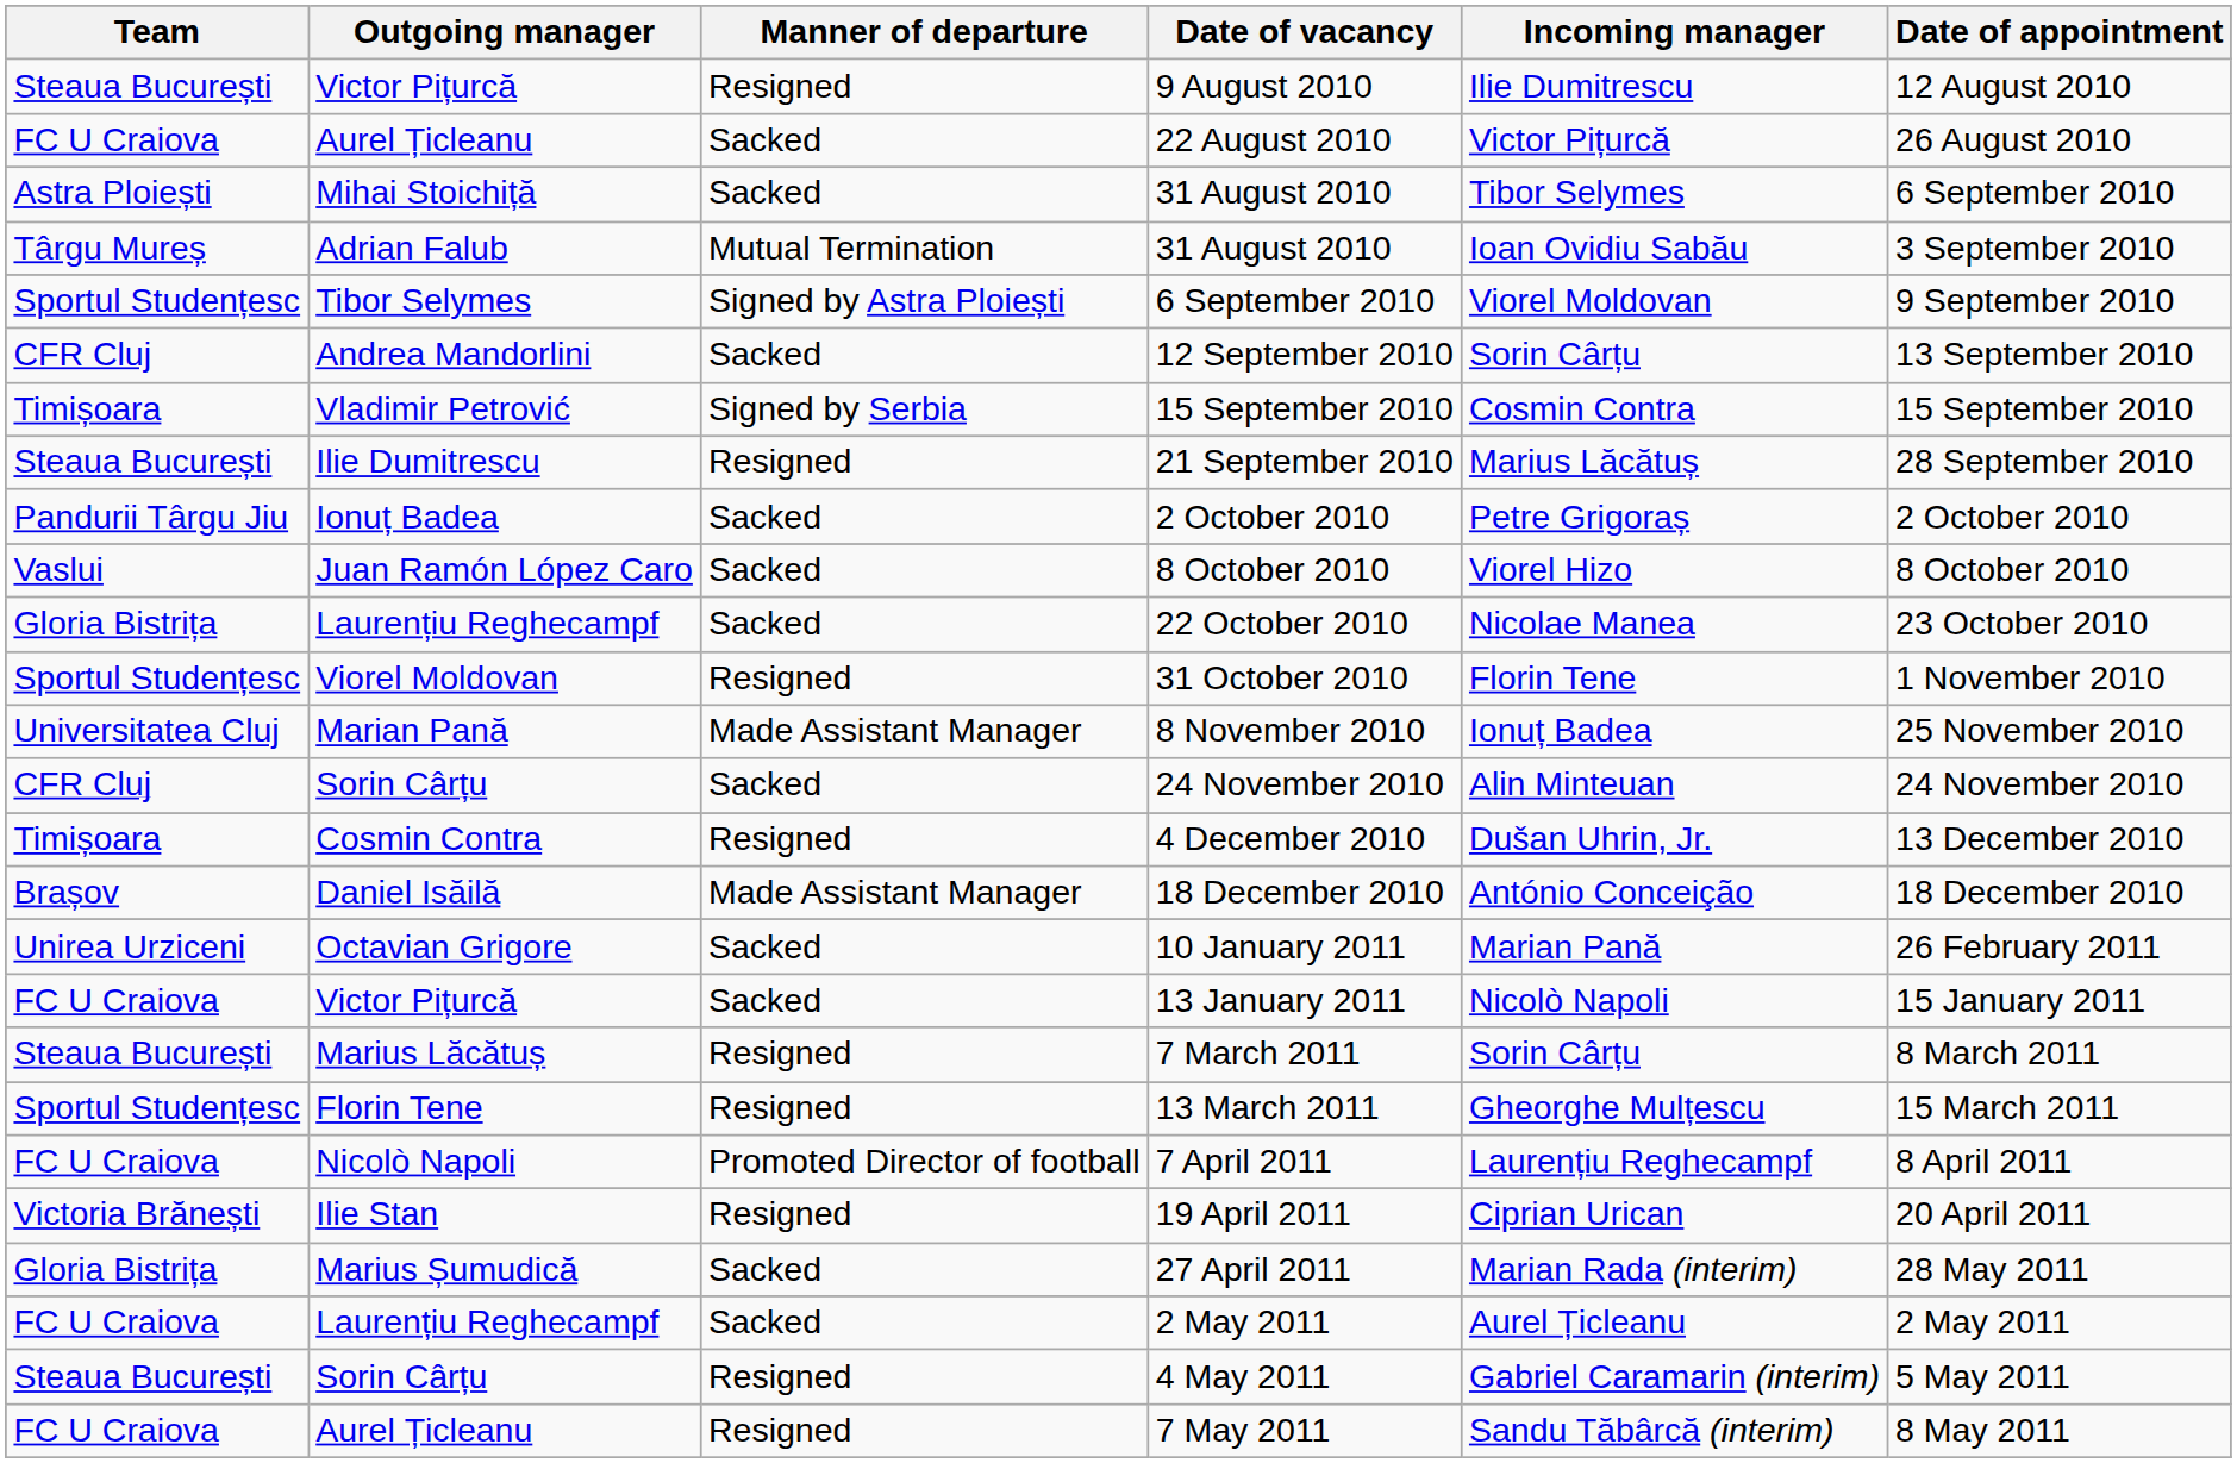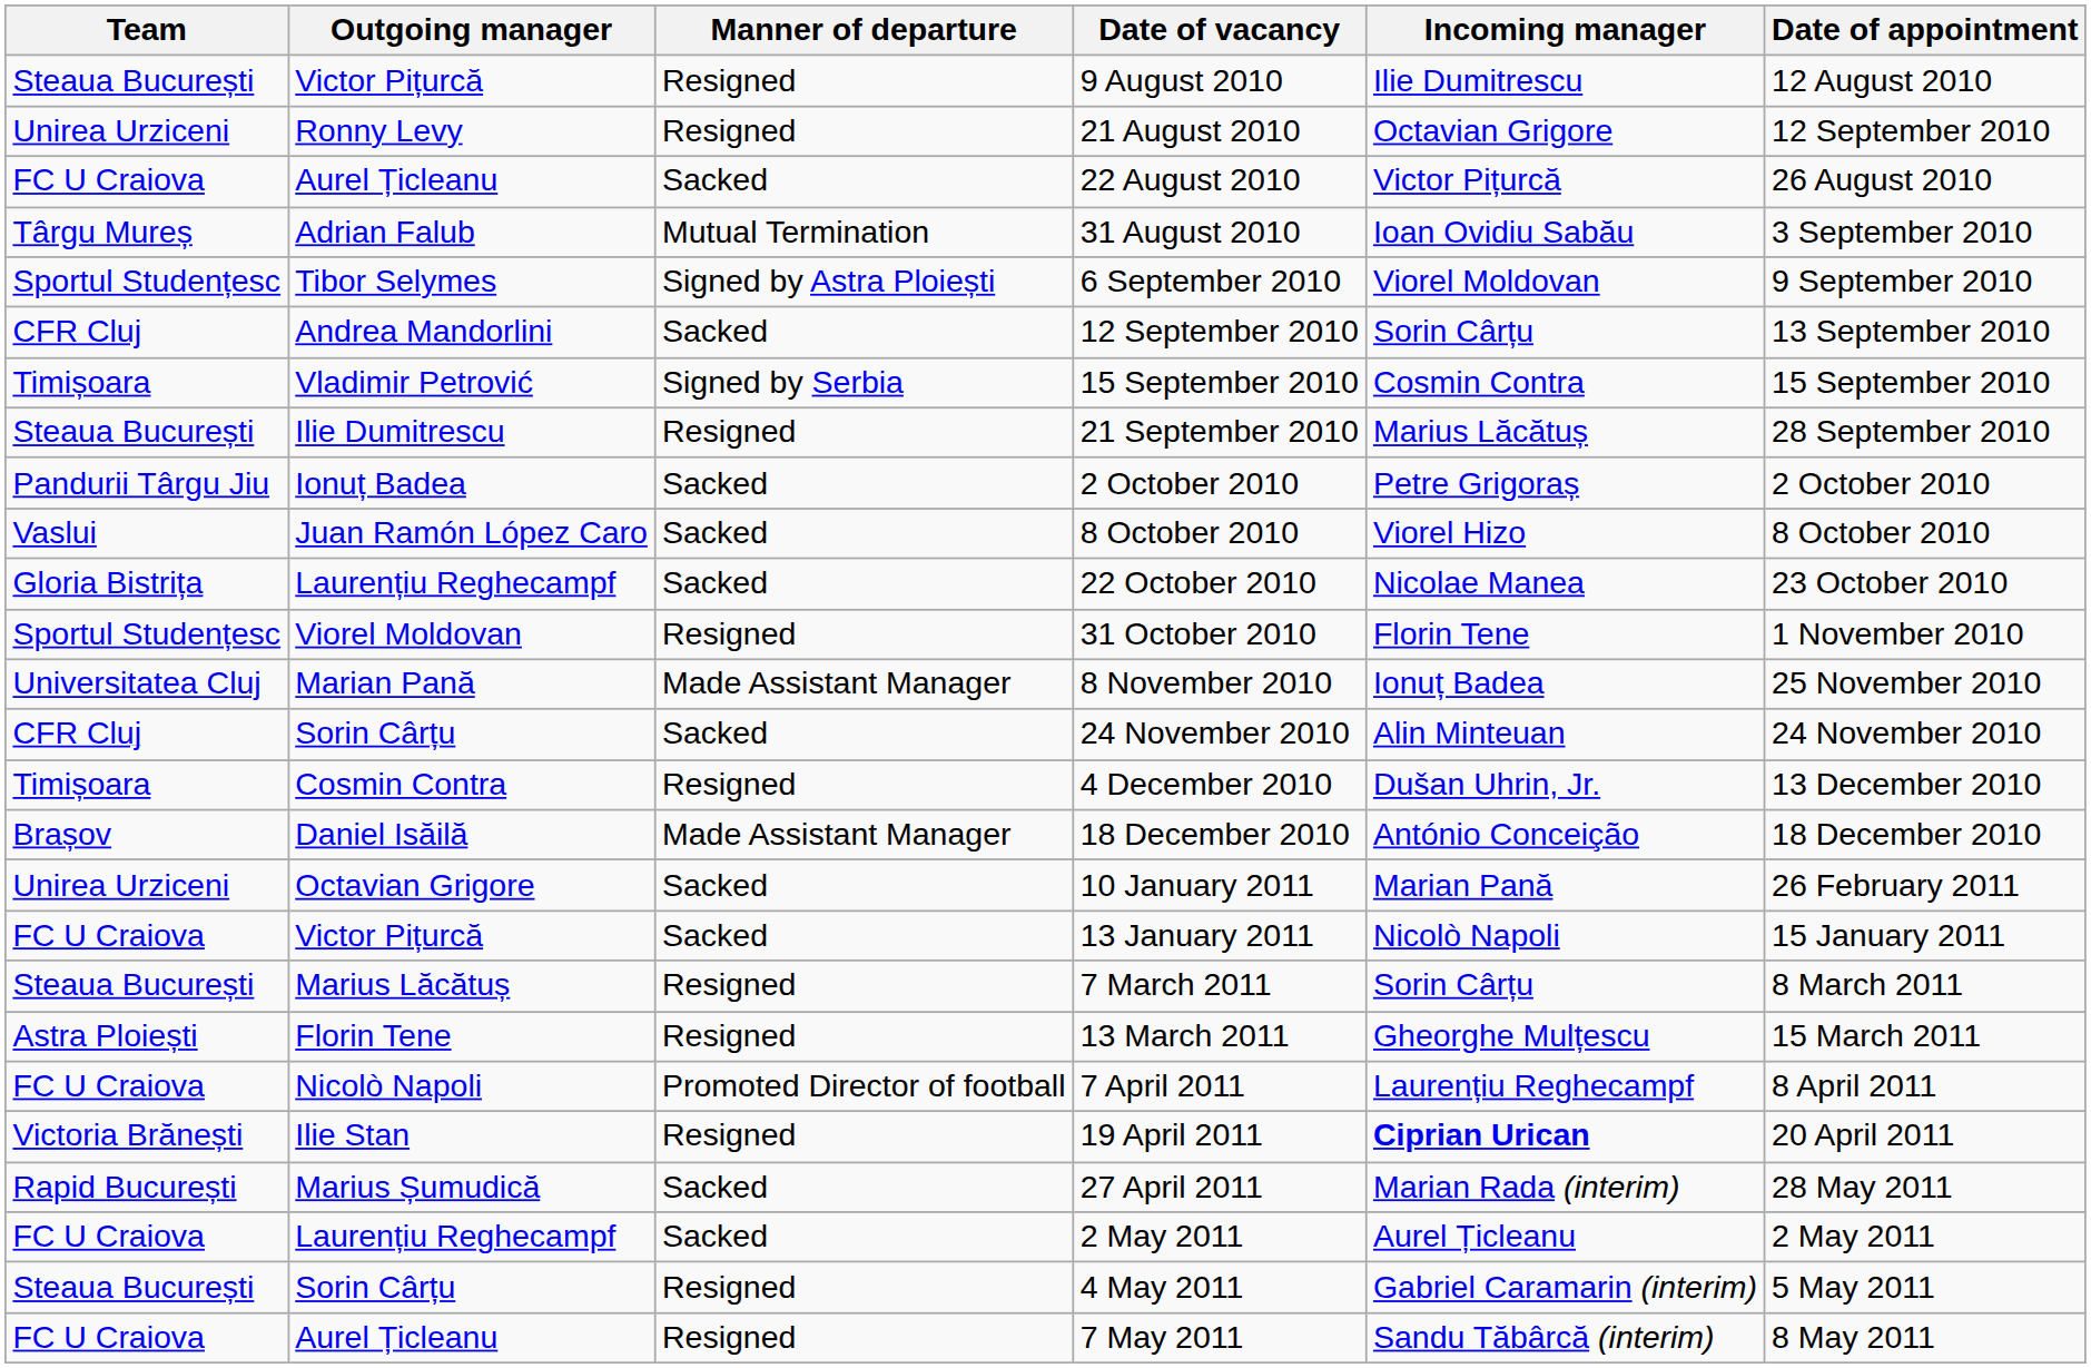+ row: Unirea Urziceni | Ronny Levy | Resigned | 21 August 2010 | Octavian Grigore | 12 September 2010
- row: Astra Ploiești | Mihai Stoichiță | Sacked | 31 August 2010 | Tibor Selymes | 6 September 2010
13 March 2011 | Team: Sportul Studențesc -> Astra Ploiești
19 April 2011 | Incoming manager: normal -> bold
27 April 2011 | Team: Gloria Bistrița -> Rapid București
